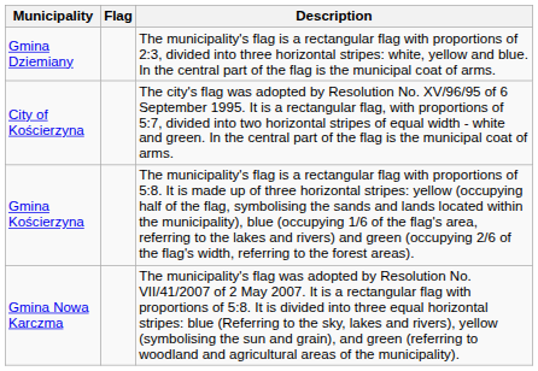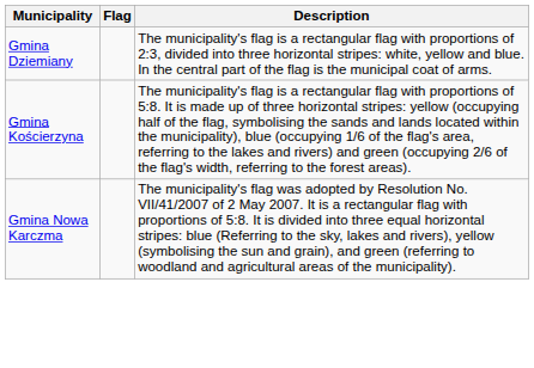- row: City of Kościerzyna | The city's flag was adopted by Resolution No. XV/96/95 of 6 September 1995. It is a rectangular flag, with proportions of 5:7, divided into two horizontal stripes of equal width - white and green. In the central part of the flag is the municipal coat of arms.
